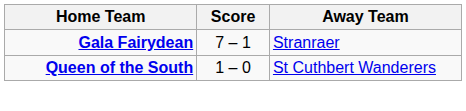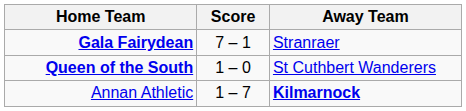+ row: Annan Athletic | 1 – 7 | Kilmarnock
